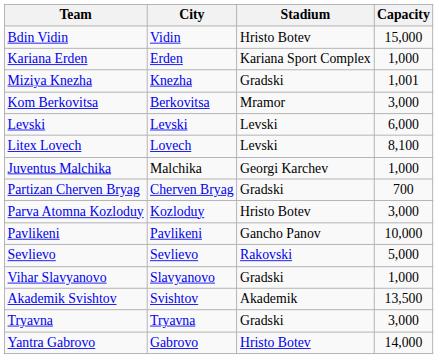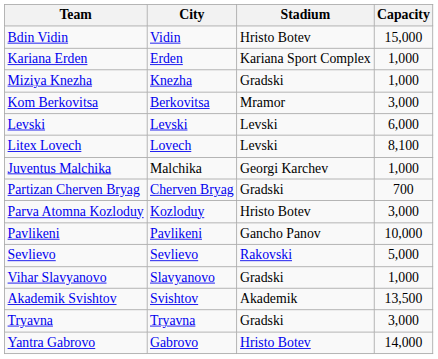Miziya Knezha | Capacity: 1,001 -> 1,000
